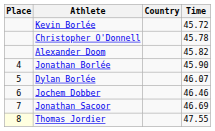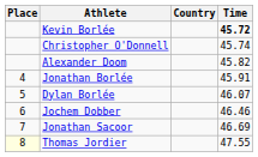Kevin Borlée | Time: normal -> bold
Christopher O'Donnell | Time: 45.78 -> 45.74
Jonathan Borlée | Time: 45.90 -> 45.91
